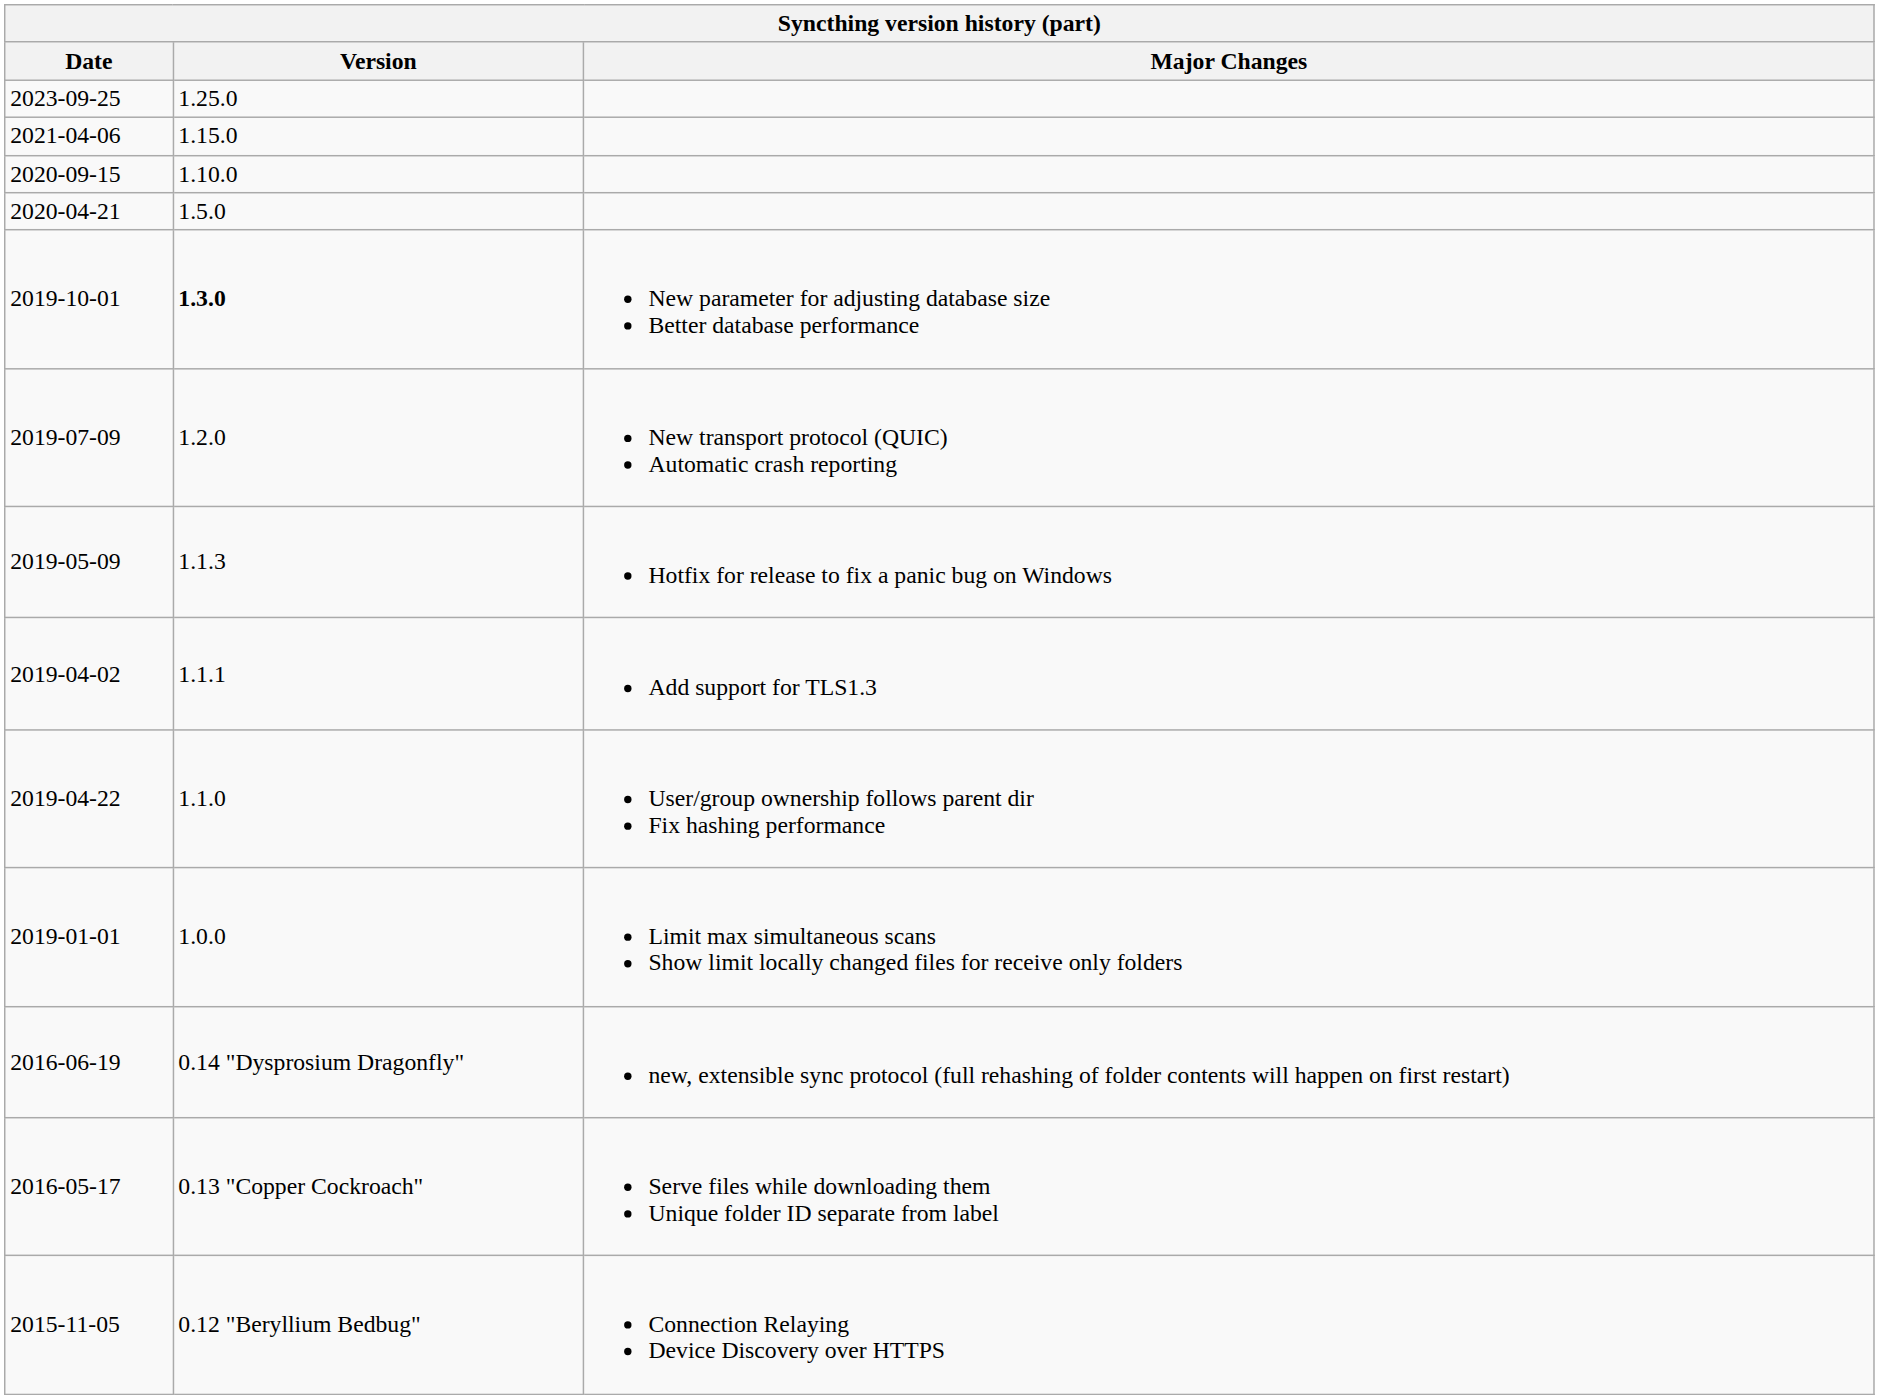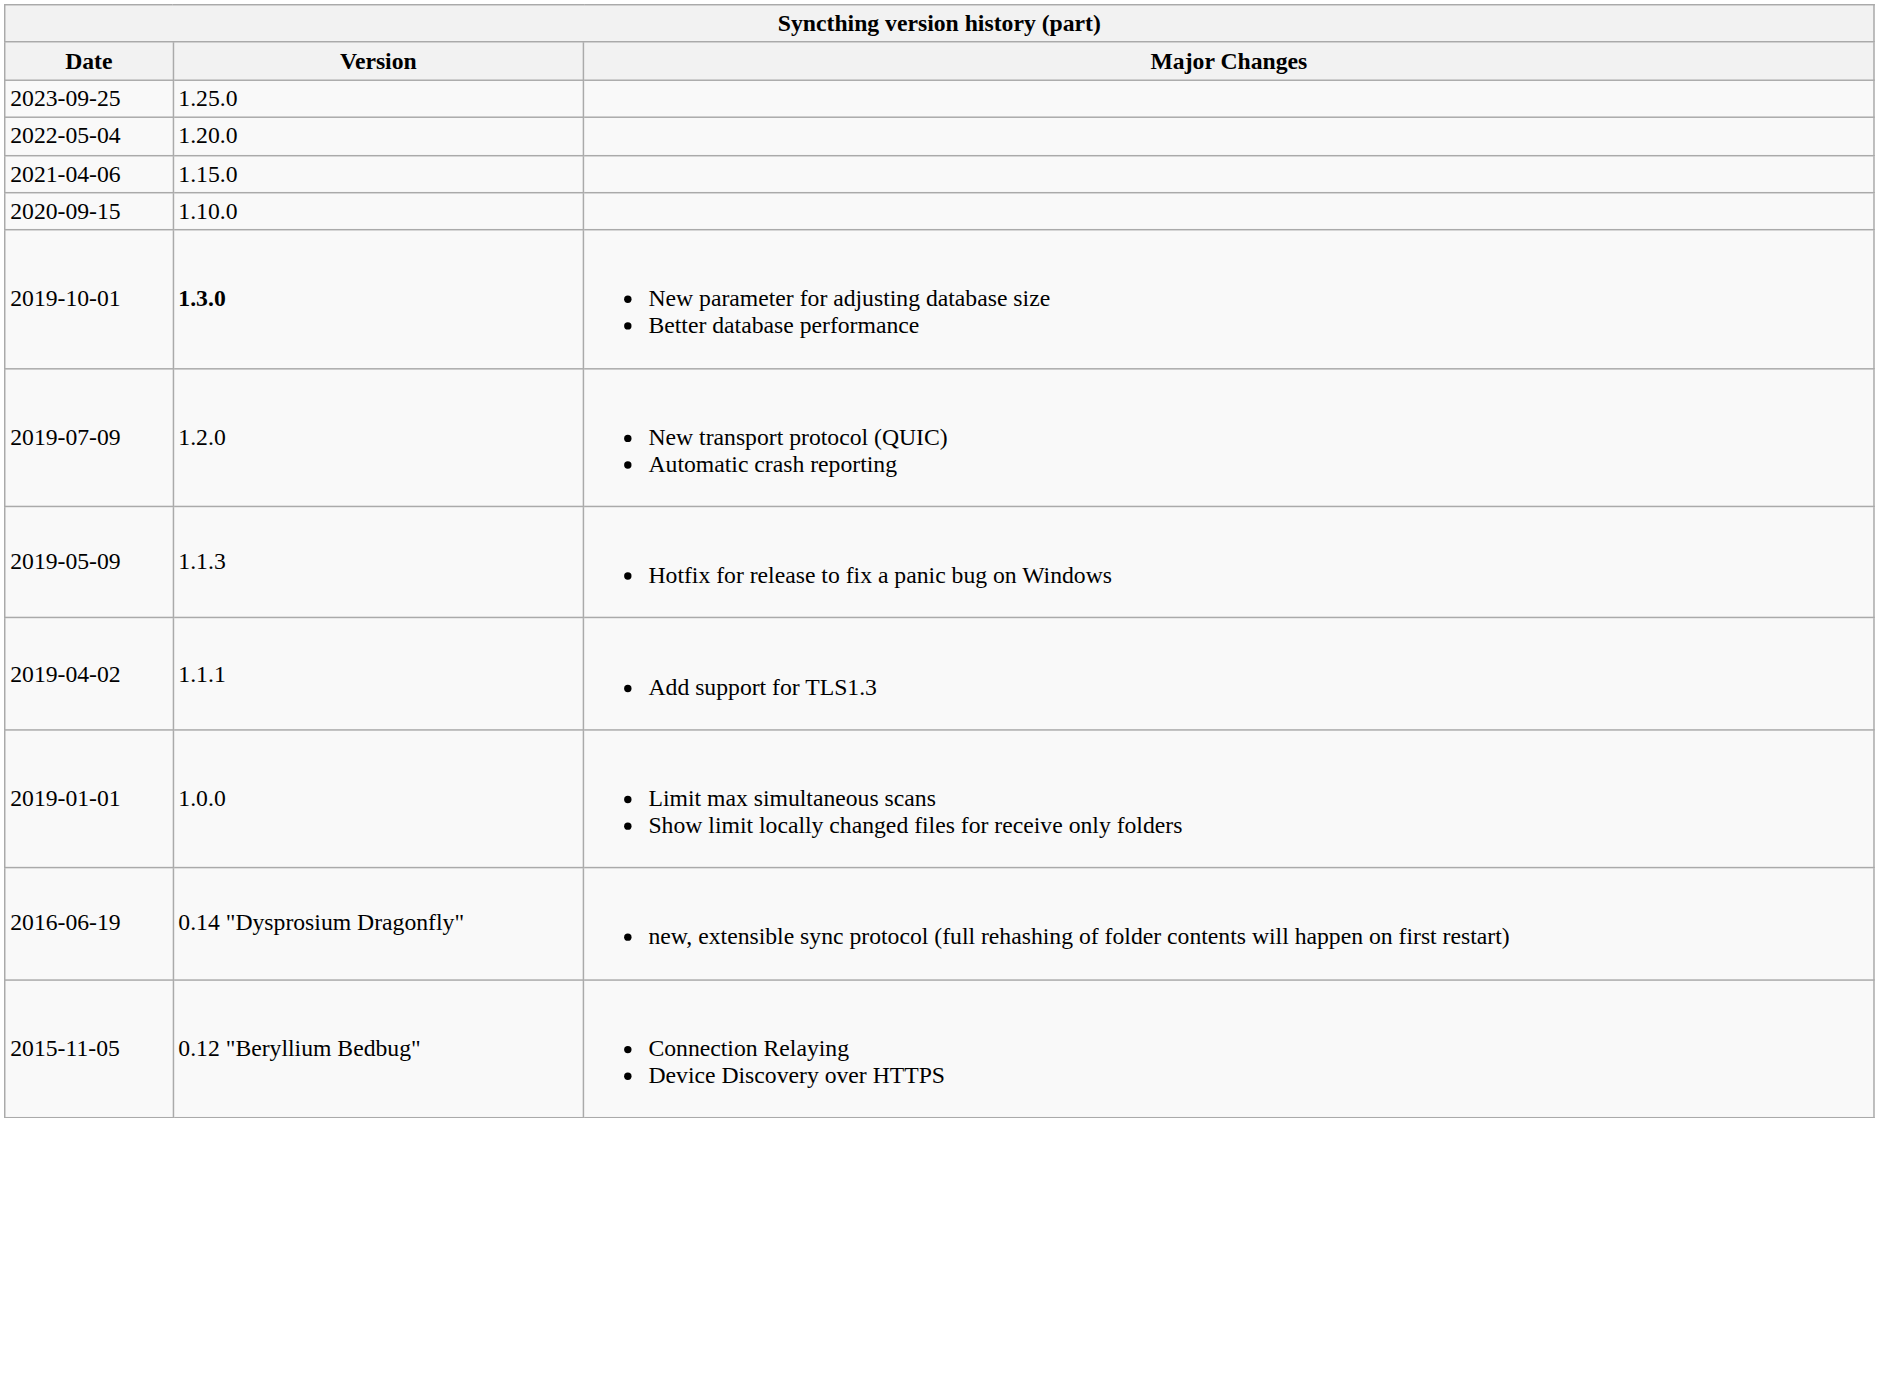+ row: 2022-05-04 | 1.20.0
- row: 2020-04-21 | 1.5.0
- row: 2019-04-22 | 1.1.0 | User/group ownership follows parent dir Fix hashing performance
- row: 2016-05-17 | 0.13 "Copper Cockroach" | Serve files while downloading them Unique folder ID separate from label
